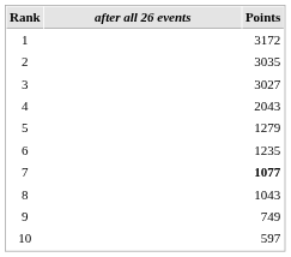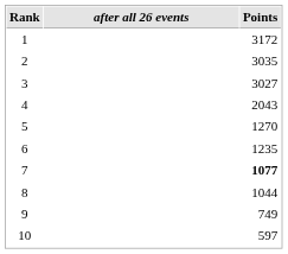5 | Points: 1279 -> 1270
8 | Points: 1043 -> 1044
